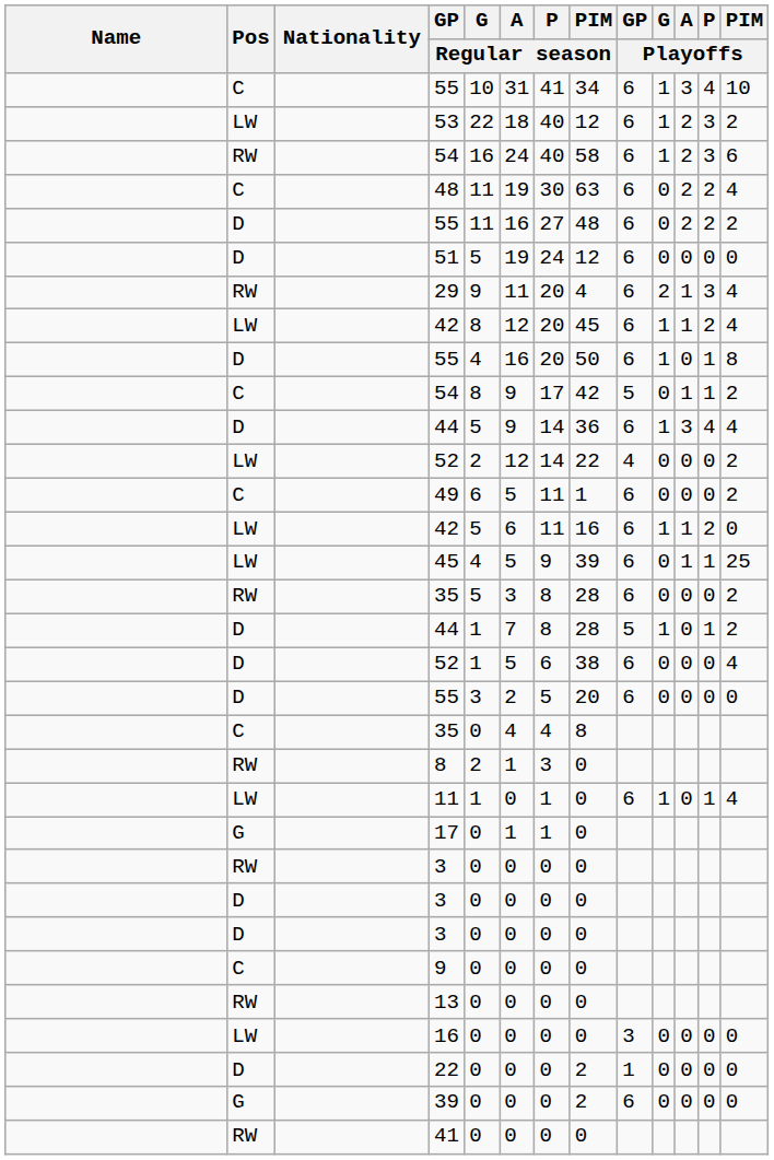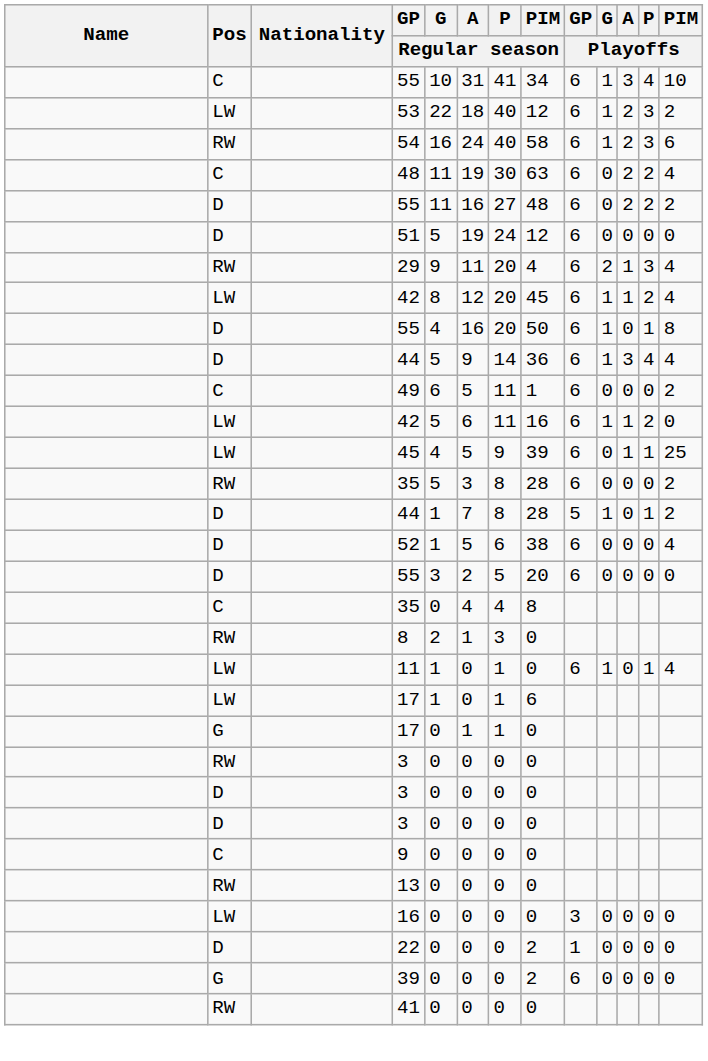- row: C | 54 | 8 | 9 | 17 | 42 | 5 | 0 | 1 | 1 | 2
- row: LW | 52 | 2 | 12 | 14 | 22 | 4 | 0 | 0 | 0 | 2
+ row: LW | 17 | 1 | 0 | 1 | 6
